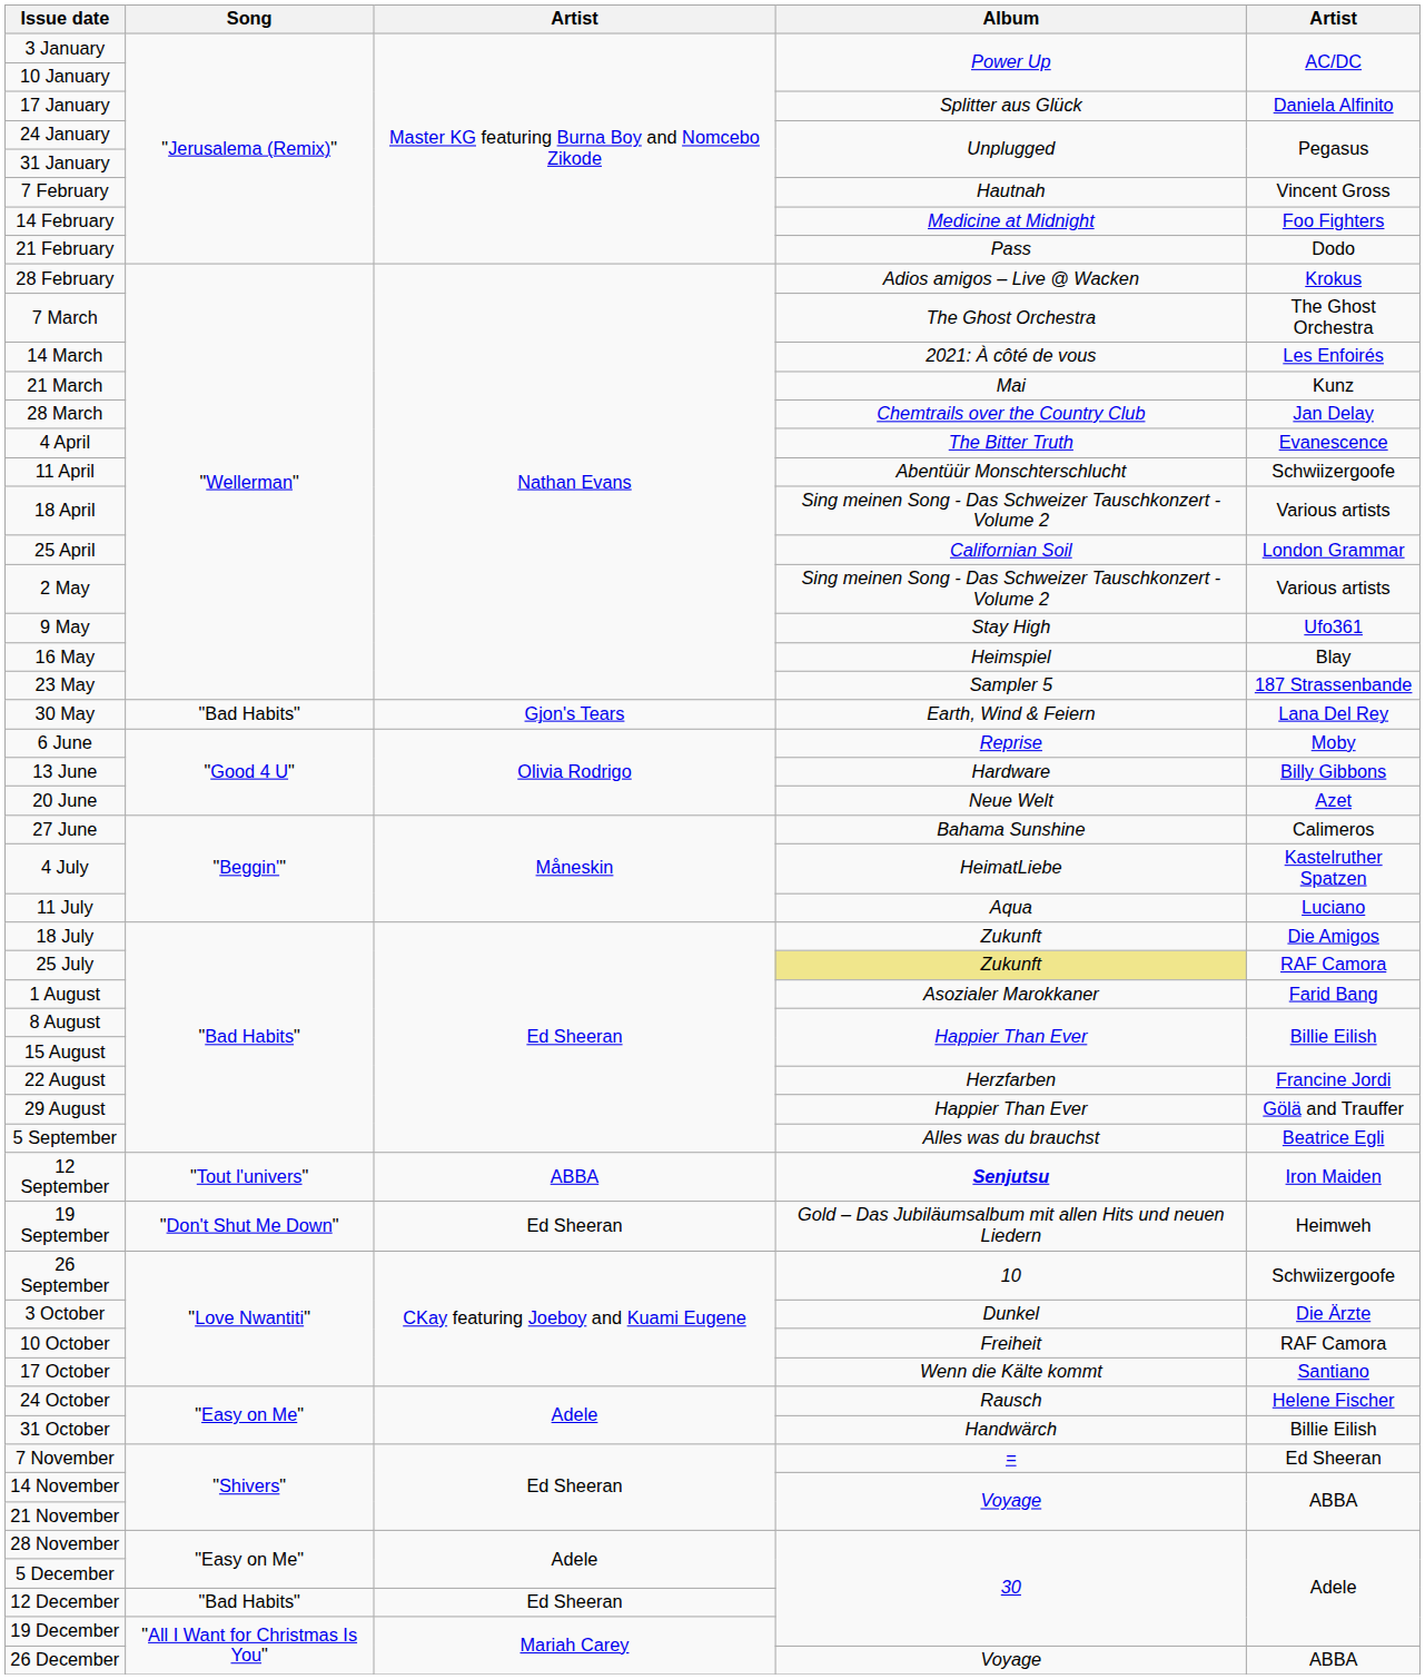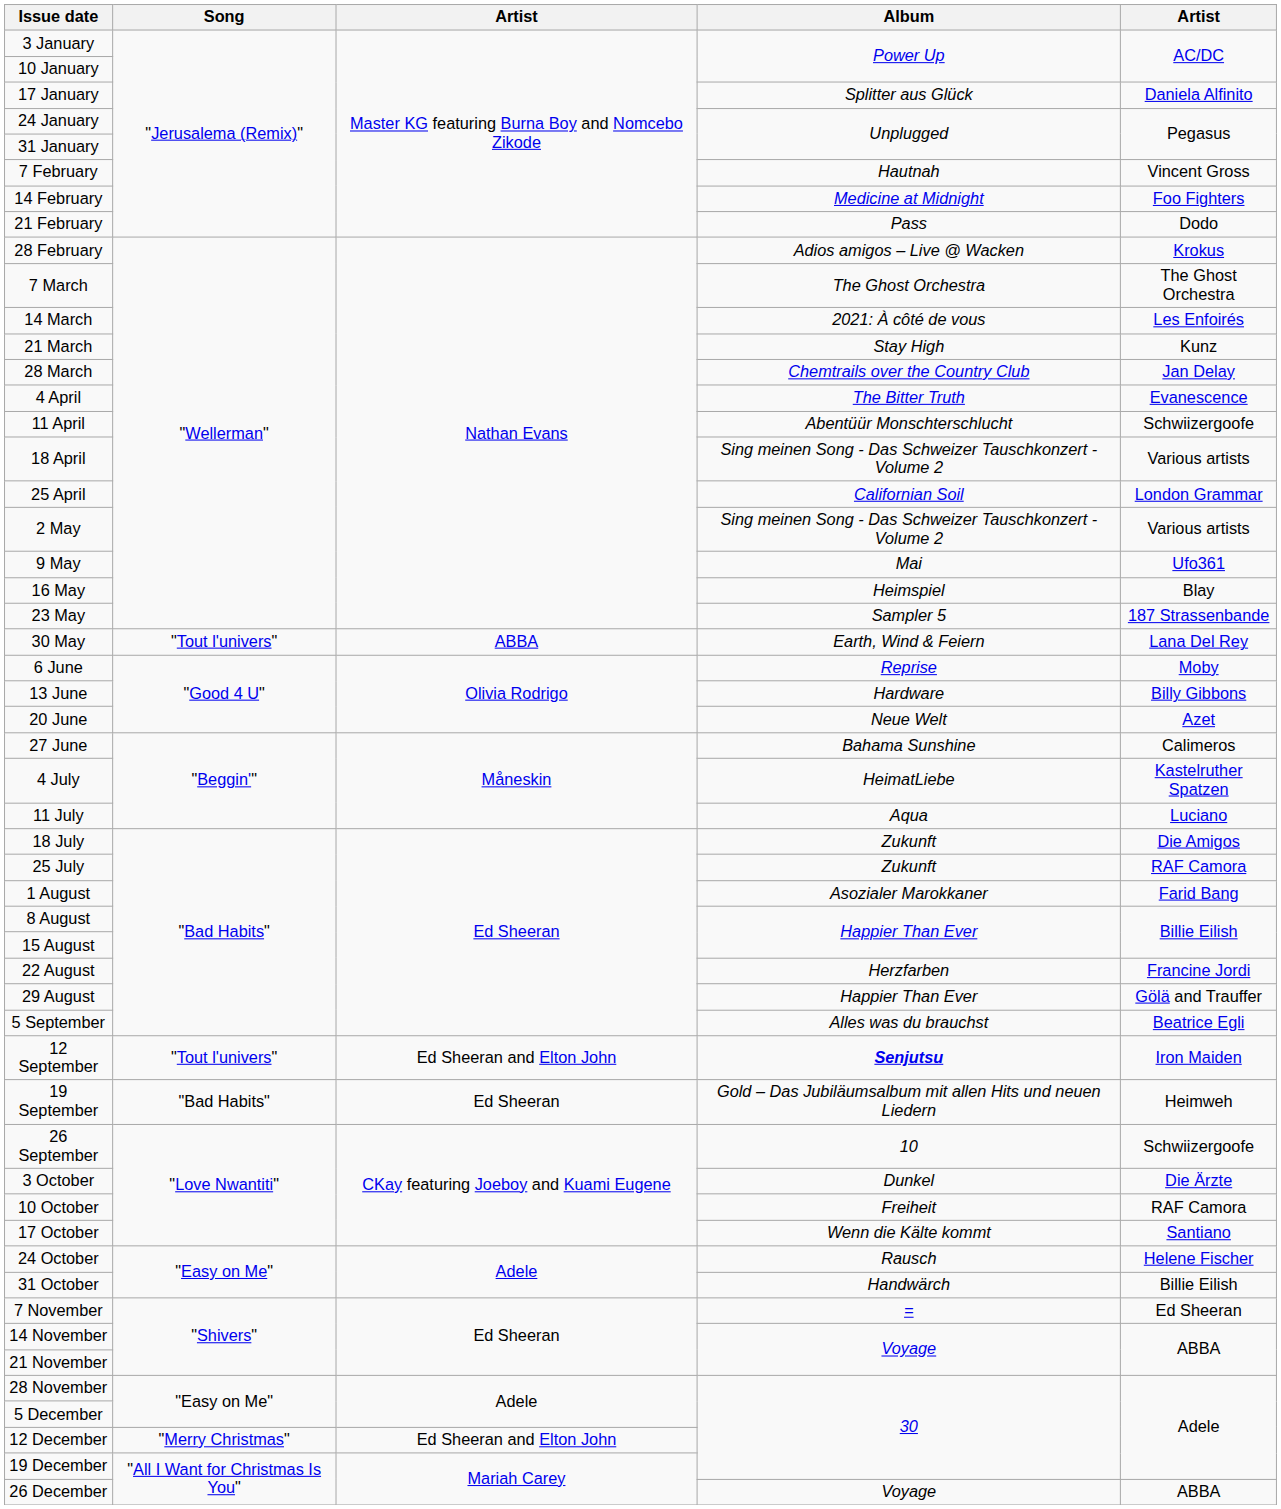21 March | Album: Mai -> Stay High
9 May | Album: Stay High -> Mai
30 May | Song: "Bad Habits" -> "Tout l'univers"
30 May | column 3: Gjon's Tears -> ABBA
25 July | Album: khaki background -> no background
12 September | column 3: ABBA -> Ed Sheeran and Elton John
19 September | Song: "Don't Shut Me Down" -> "Bad Habits"
12 December | Song: "Bad Habits" -> "Merry Christmas"
12 December | column 3: Ed Sheeran -> Ed Sheeran and Elton John
